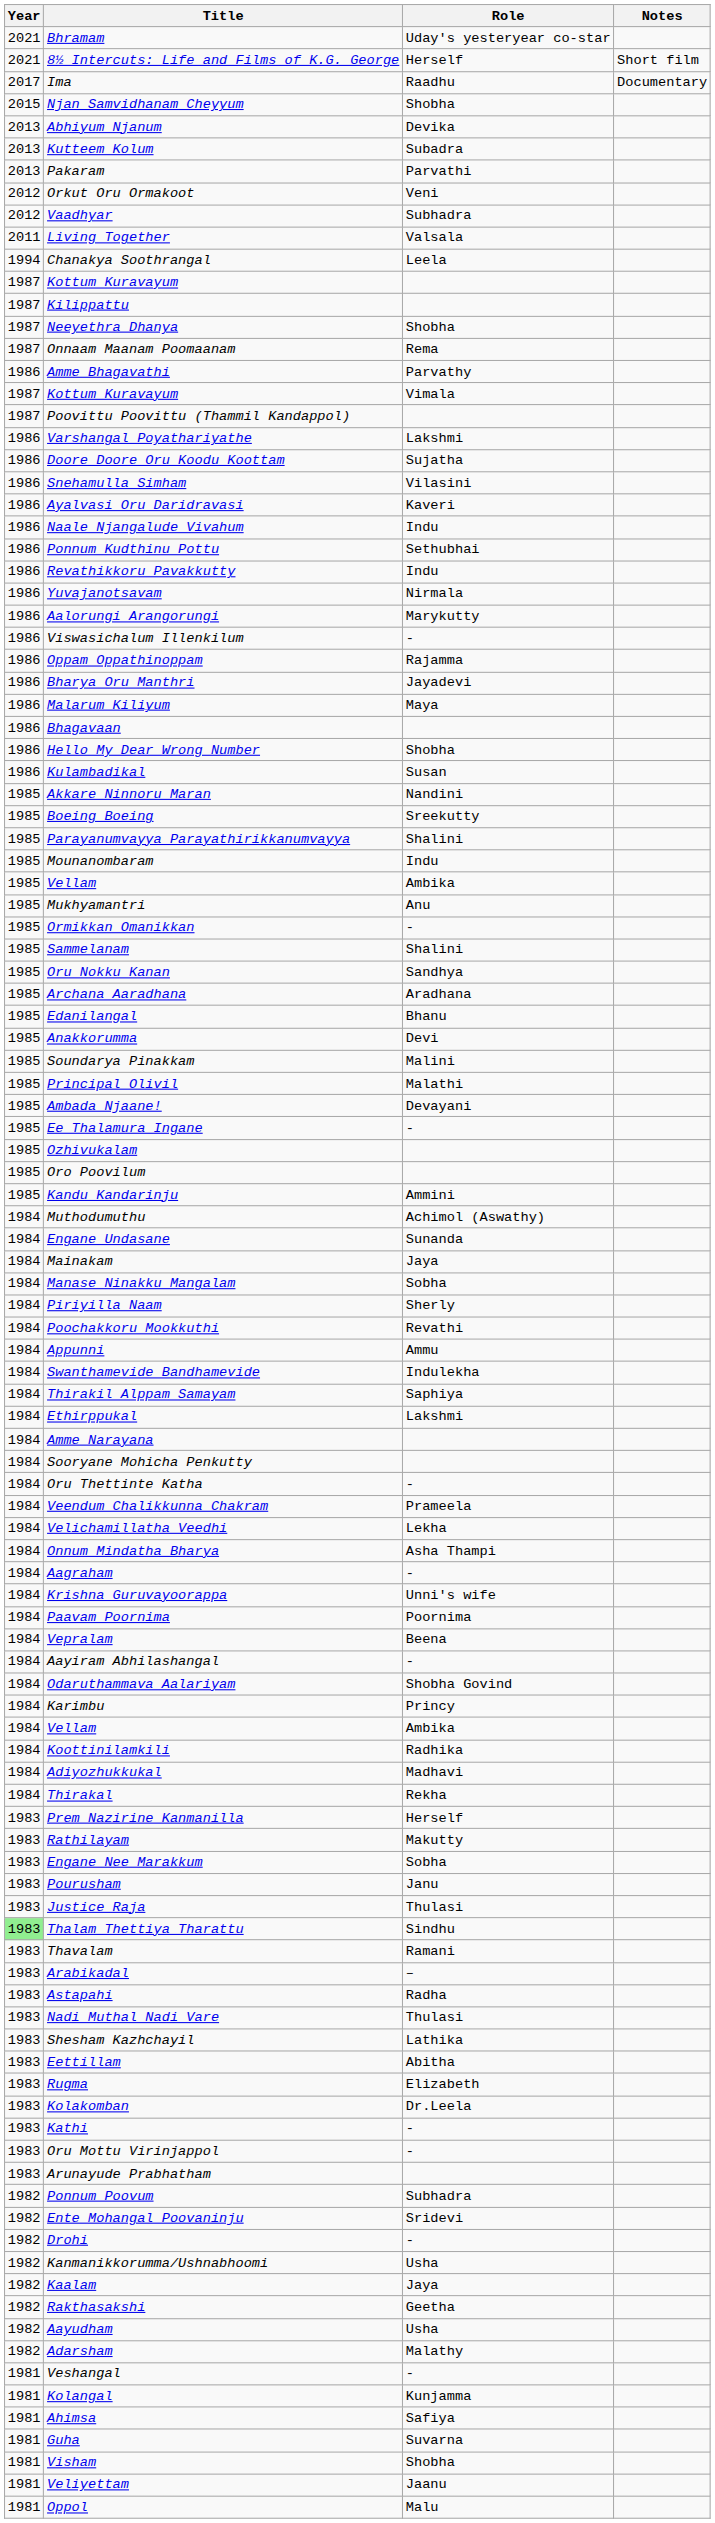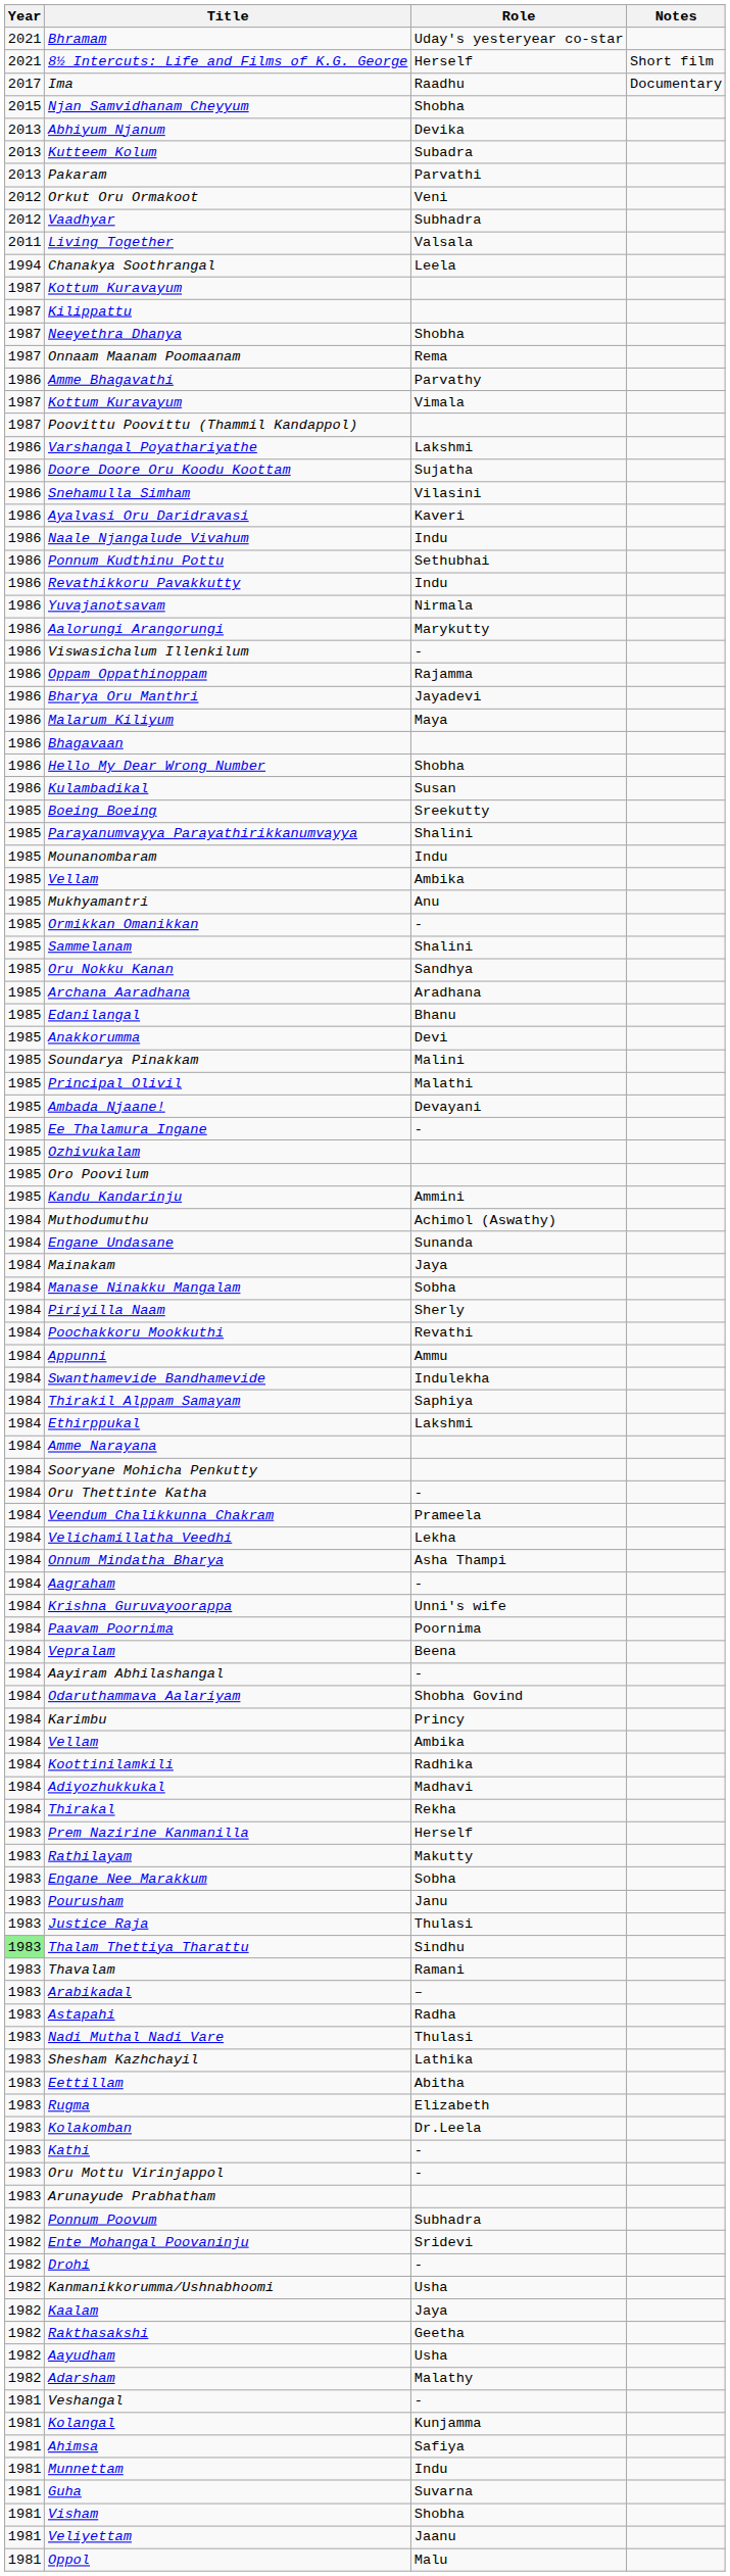- row: 1985 | Akkare Ninnoru Maran | Nandini
+ row: 1981 | Munnettam | Indu
